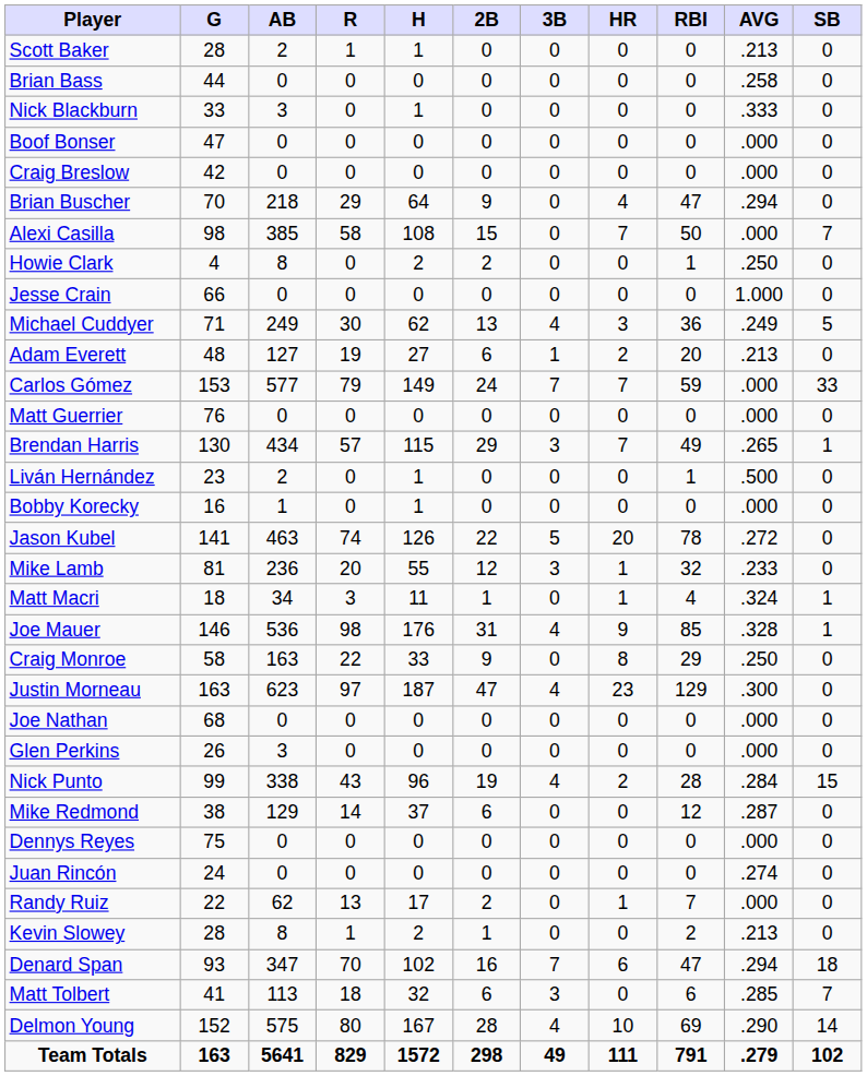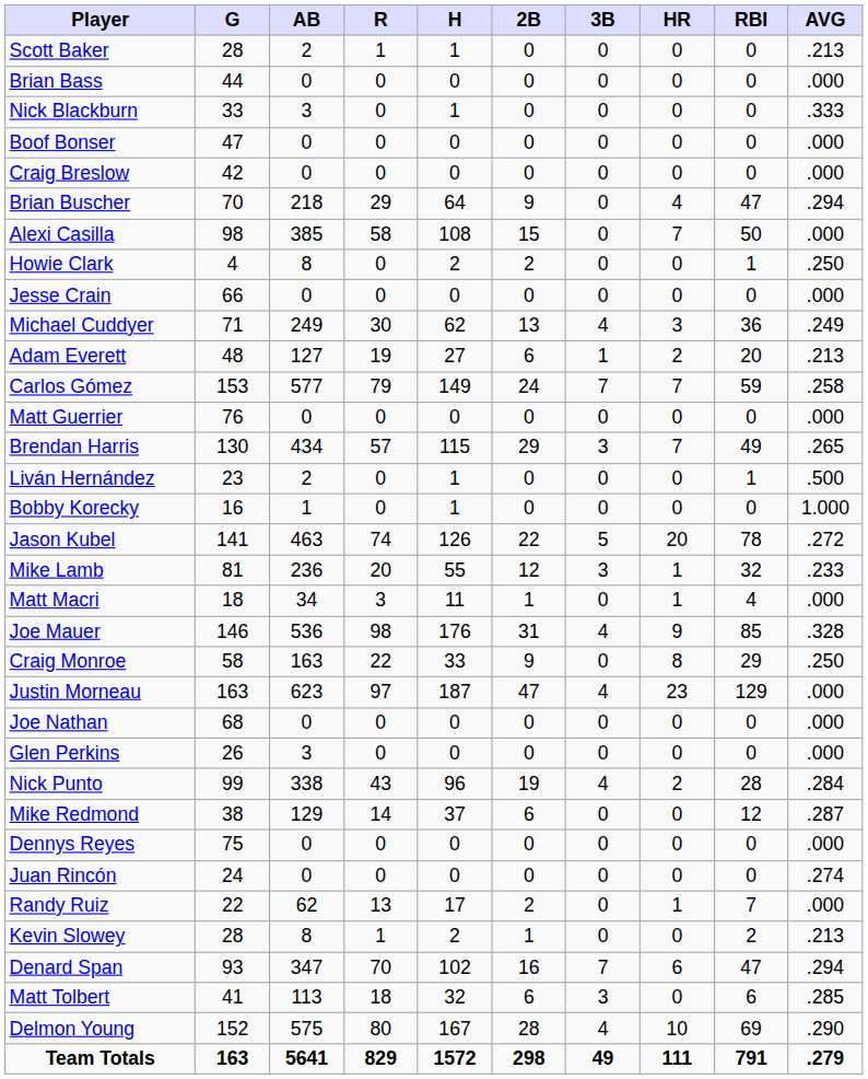- column: SB | 0 | 0 | 0 | 0 | 0 | 0 | 7 | 0 | 0 | 5 | 0 | 33 | 0 | 1 | 0 | 0 | 0 | 0 | 1 | 1 | 0 | 0 | 0 | 0 | 15 | 0 | 0 | 0 | 0 | 0 | 18 | 7 | 14 | 102
Brian Bass | AVG: .258 -> .000
Jesse Crain | AVG: 1.000 -> .000
Carlos Gómez | AVG: .000 -> .258
Bobby Korecky | AVG: .000 -> 1.000
Matt Macri | AVG: .324 -> .000
Justin Morneau | AVG: .300 -> .000
